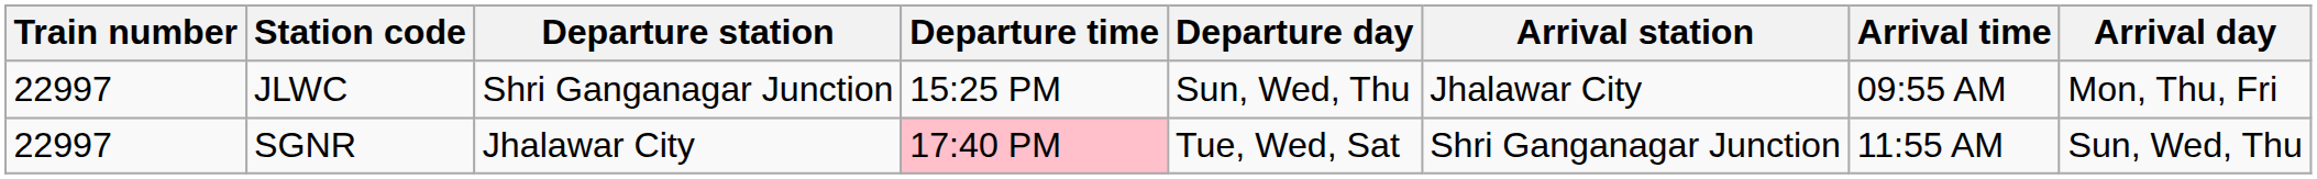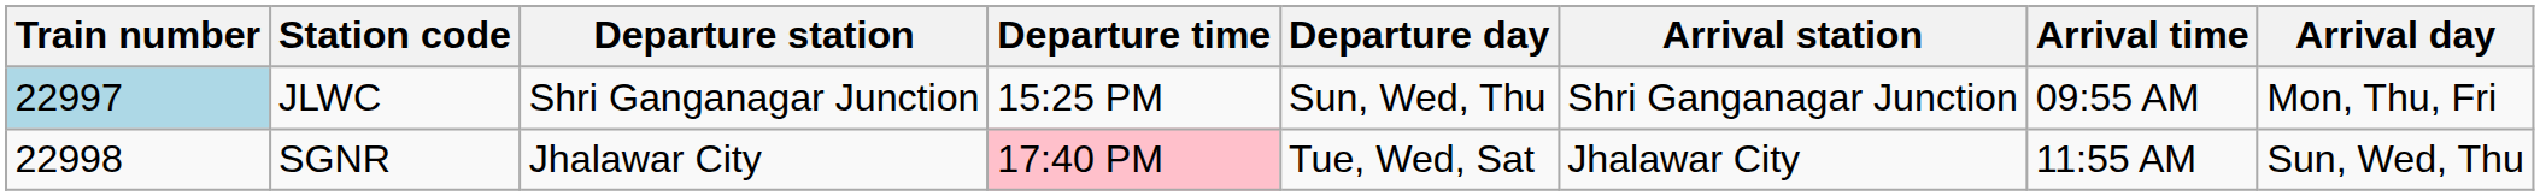JLWC | Train number: no background -> lightblue background
JLWC | Arrival station: Jhalawar City -> Shri Ganganagar Junction
SGNR | Train number: 22997 -> 22998
SGNR | Arrival station: Shri Ganganagar Junction -> Jhalawar City
